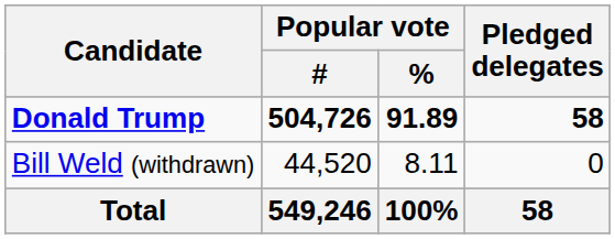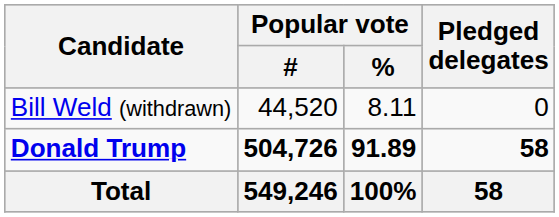rows swapped: Donald Trump <-> Bill Weld (withdrawn)
